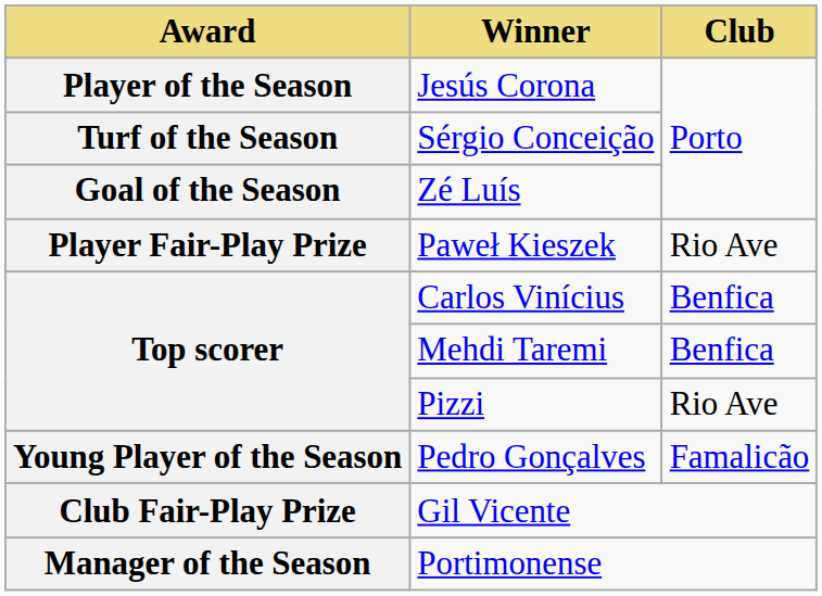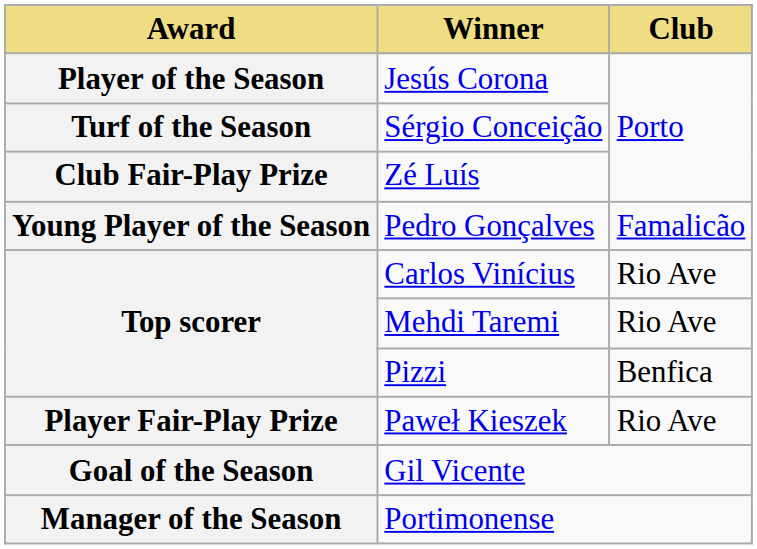Zé Luís | Award: Goal of the Season -> Club Fair-Play Prize
rows swapped: Pedro Gonçalves <-> Paweł Kieszek
Carlos Vinícius | Club: Benfica -> Rio Ave
Mehdi Taremi | Club: Benfica -> Rio Ave
Pizzi | Club: Rio Ave -> Benfica
Gil Vicente | Award: Club Fair-Play Prize -> Goal of the Season
